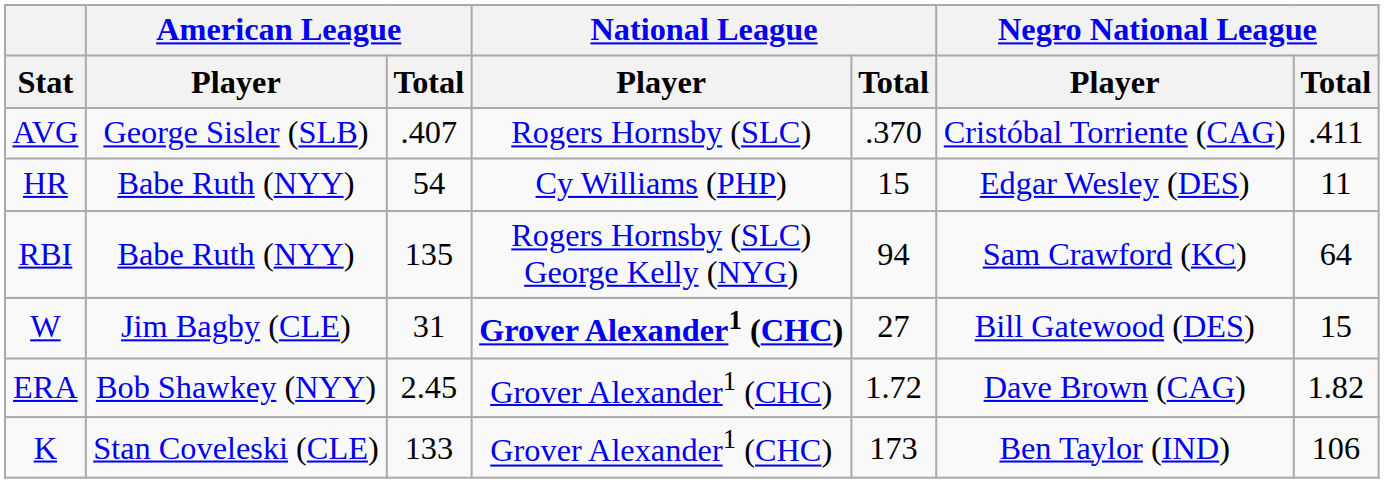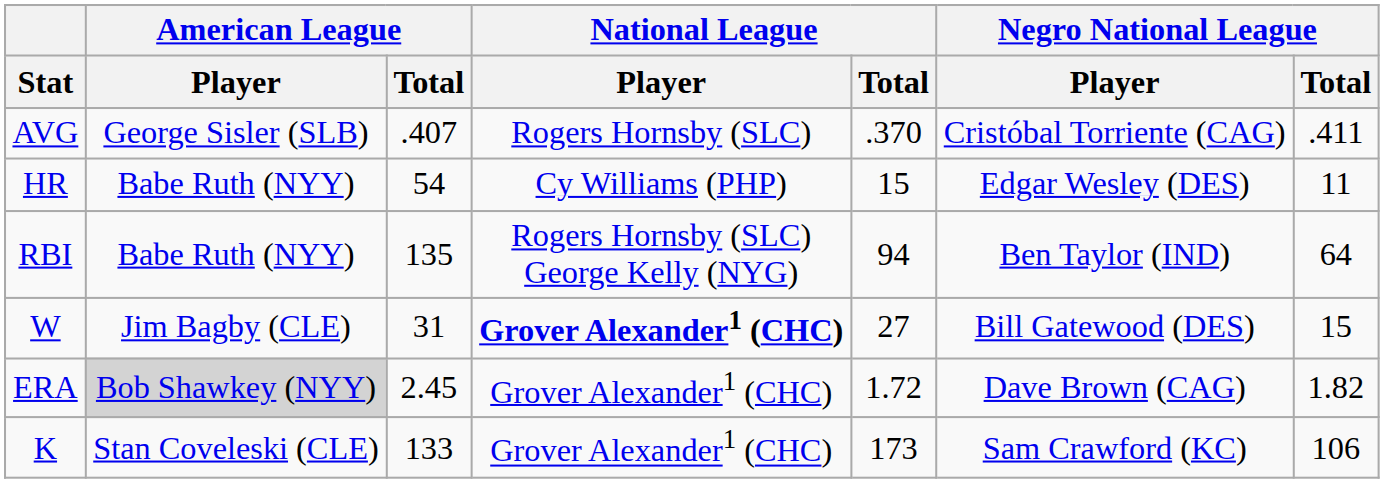RBI | Negro National League / Player: Sam Crawford (KC) -> Ben Taylor (IND)
ERA | American League / Player: no background -> lightgrey background
K | Negro National League / Player: Ben Taylor (IND) -> Sam Crawford (KC)
